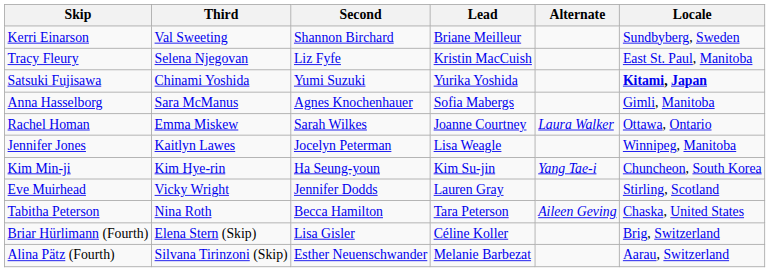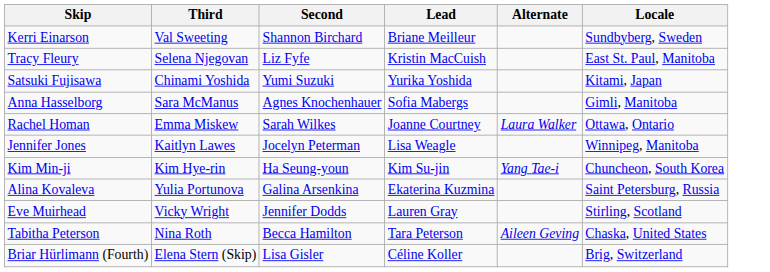Satsuki Fujisawa | Locale: bold -> normal
+ row: Alina Kovaleva | Yulia Portunova | Galina Arsenkina | Ekaterina Kuzmina | Saint Petersburg, Russia
- row: Alina Pätz (Fourth) | Silvana Tirinzoni (Skip) | Esther Neuenschwander | Melanie Barbezat | Aarau, Switzerland
